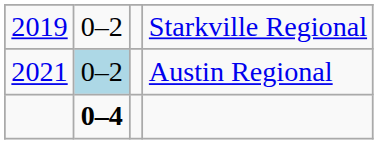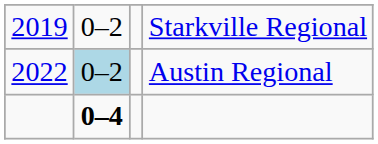Austin Regional | column 1: 2021 -> 2022
